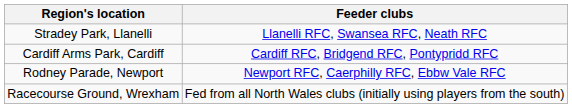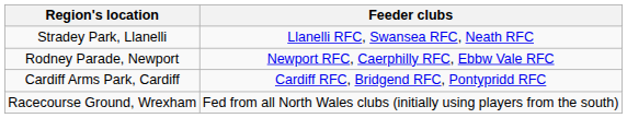rows swapped: Cardiff Arms Park, Cardiff <-> Rodney Parade, Newport
